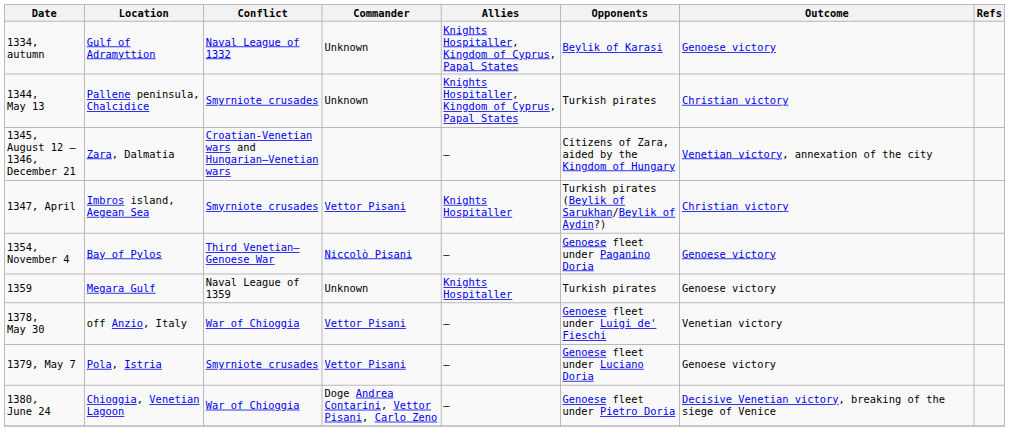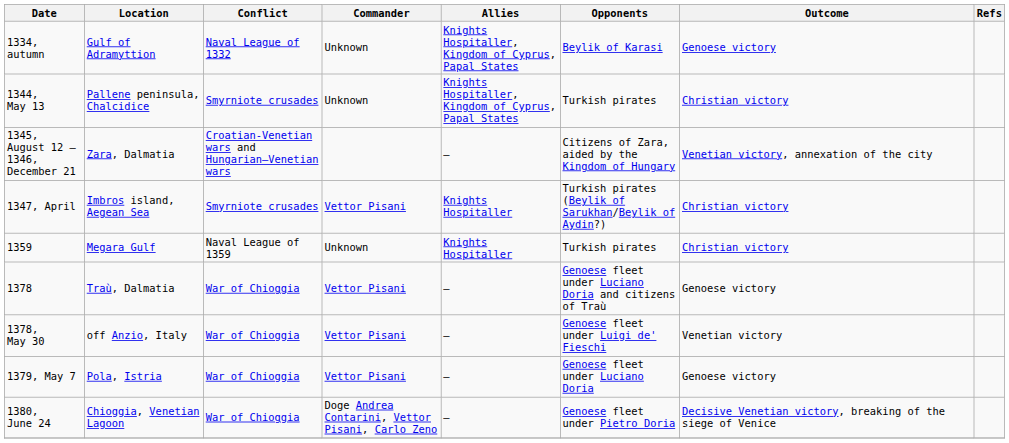- row: 1354, November 4 | Bay of Pylos | Third Venetian–Genoese War | Niccolò Pisani | — | Genoese fleet under Paganino Doria | Genoese victory
1359 | Outcome: Genoese victory -> Christian victory
+ row: 1378 | Traù, Dalmatia | War of Chioggia | Vettor Pisani | — | Genoese fleet under Luciano Doria and citizens of Traù | Genoese victory
1379, May 7 | Conflict: Smyrniote crusades -> War of Chioggia
